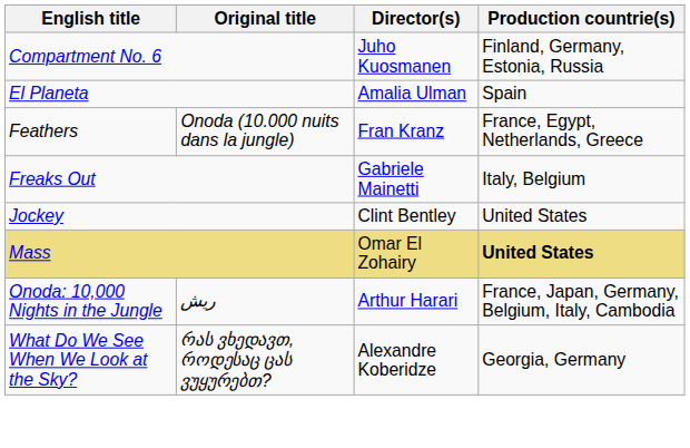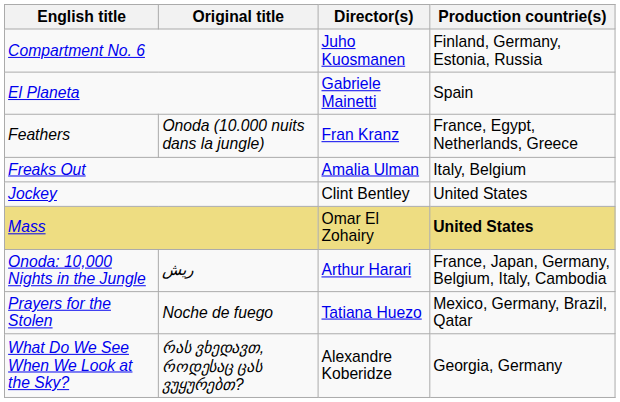El Planeta | Director(s): Amalia Ulman -> Gabriele Mainetti
Freaks Out | Director(s): Gabriele Mainetti -> Amalia Ulman
+ row: Prayers for the Stolen | Noche de fuego | Tatiana Huezo | Mexico, Germany, Brazil, Qatar
